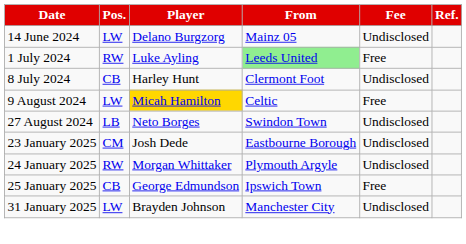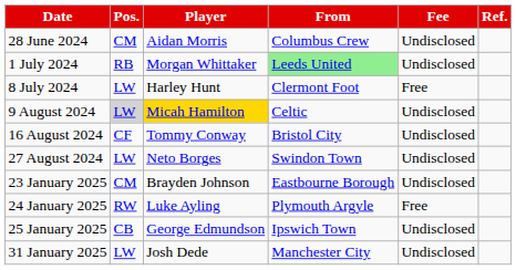- row: 14 June 2024 | LW | Delano Burgzorg | Mainz 05 | Undisclosed
+ row: 28 June 2024 | CM | Aidan Morris | Columbus Crew | Undisclosed
1 July 2024 | Pos.: RW -> RB
1 July 2024 | Player: Luke Ayling -> Morgan Whittaker
1 July 2024 | Fee: Free -> Undisclosed
8 July 2024 | Pos.: CB -> LW
8 July 2024 | Fee: Undisclosed -> Free
9 August 2024 | Pos.: no background -> lightgrey background
9 August 2024 | Fee: Free -> Undisclosed
+ row: 16 August 2024 | CF | Tommy Conway | Bristol City | Undisclosed
27 August 2024 | Pos.: LB -> LW
23 January 2025 | Player: Josh Dede -> Brayden Johnson
24 January 2025 | Player: Morgan Whittaker -> Luke Ayling
24 January 2025 | Fee: Undisclosed -> Free
25 January 2025 | Fee: Free -> Undisclosed
31 January 2025 | Player: Brayden Johnson -> Josh Dede
